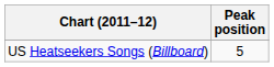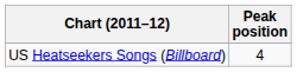US Heatseekers Songs (Billboard) | Peak position: 5 -> 4
